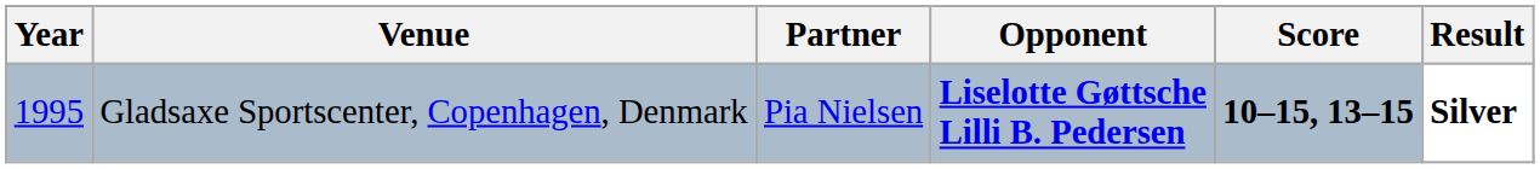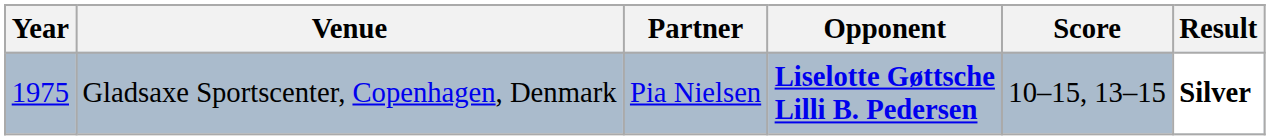Gladsaxe Sportscenter, Copenhagen, Denmark | Year: 1995 -> 1975
Gladsaxe Sportscenter, Copenhagen, Denmark | Score: bold -> normal
